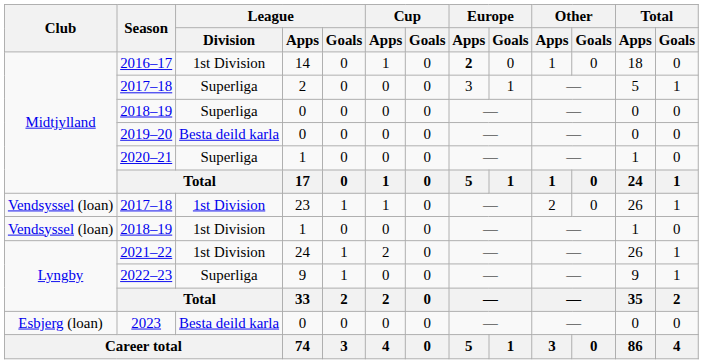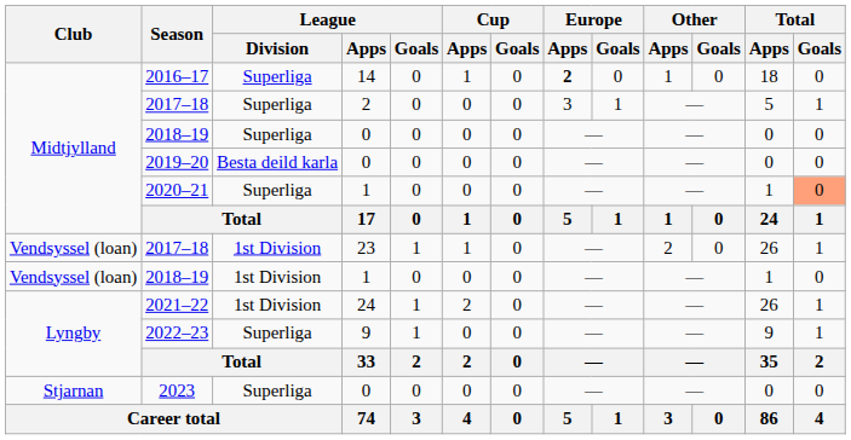2016–17 | League / Division: 1st Division -> Superliga
2020–21 | Total / Goals: no background -> lightsalmon background
2023 | Club: Esbjerg (loan) -> Stjarnan
2023 | League / Division: Besta deild karla -> Superliga
